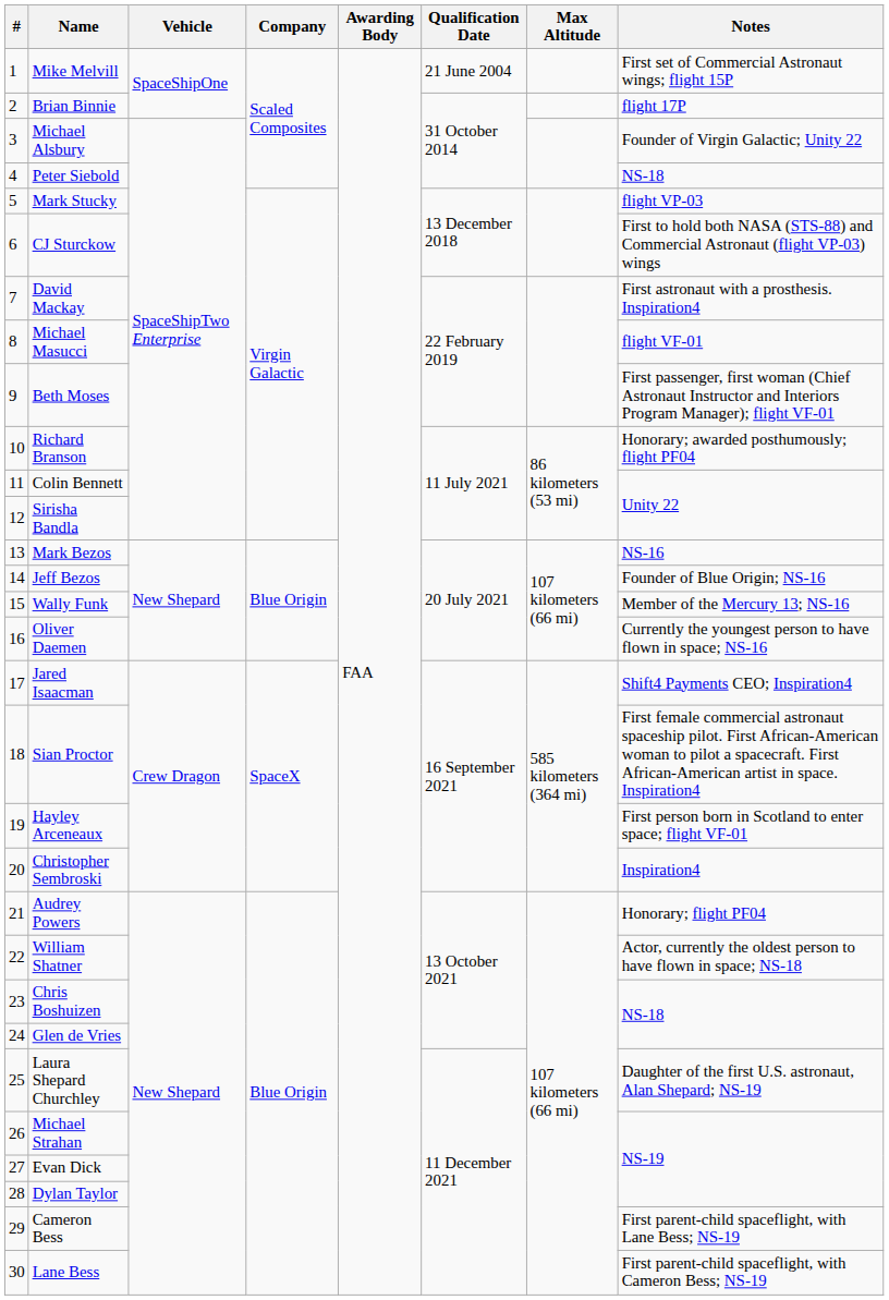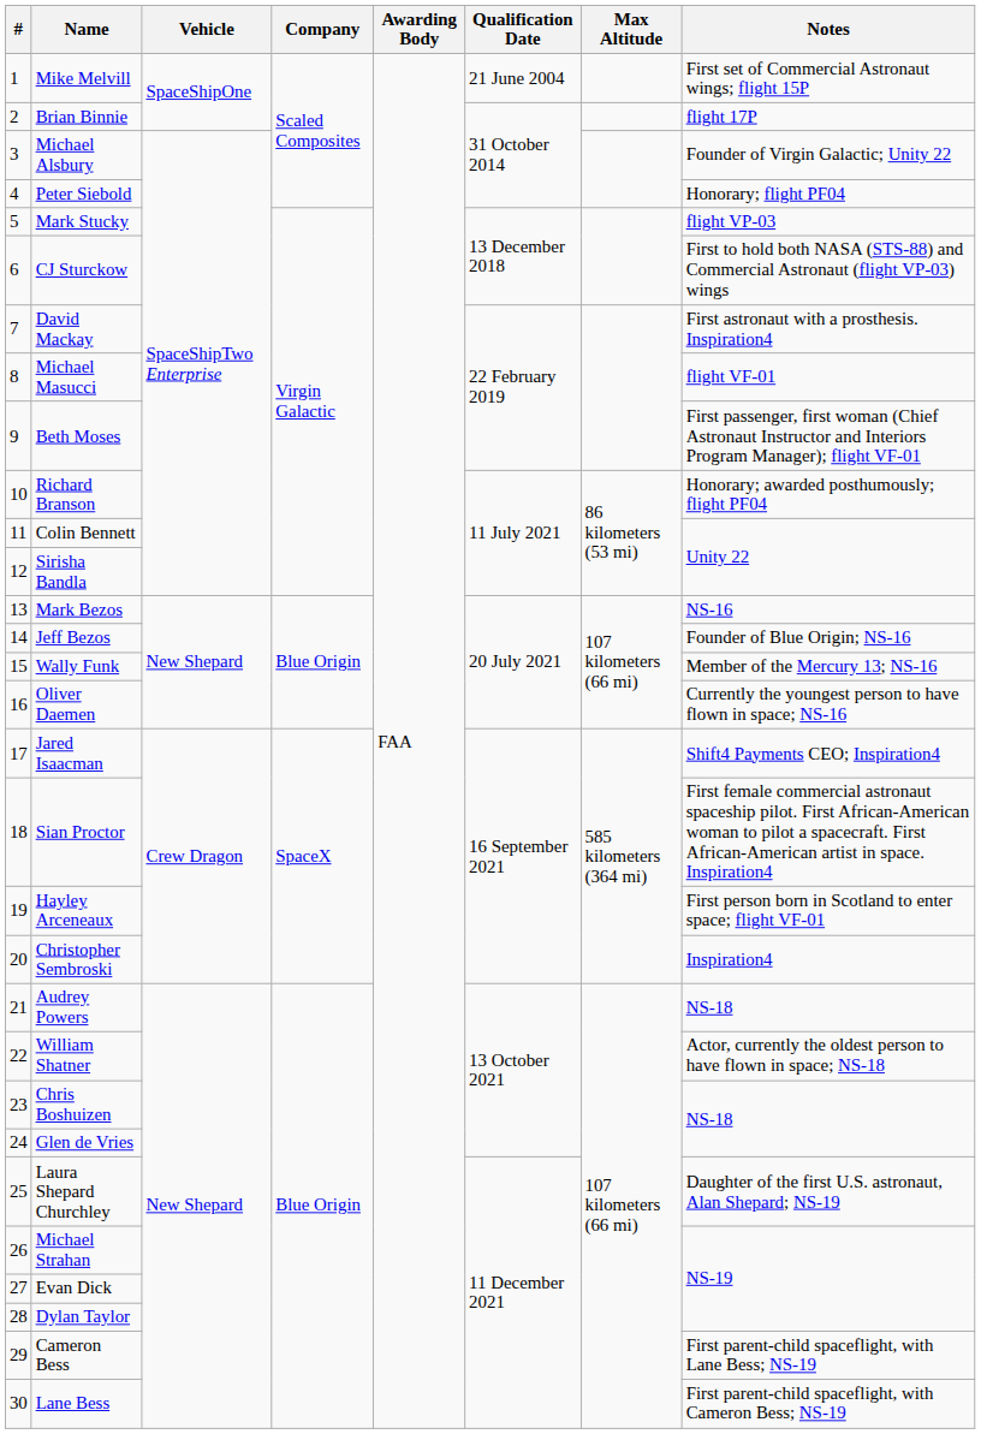Peter Siebold | Notes: NS-18 -> Honorary; flight PF04
Audrey Powers | Notes: Honorary; flight PF04 -> NS-18
